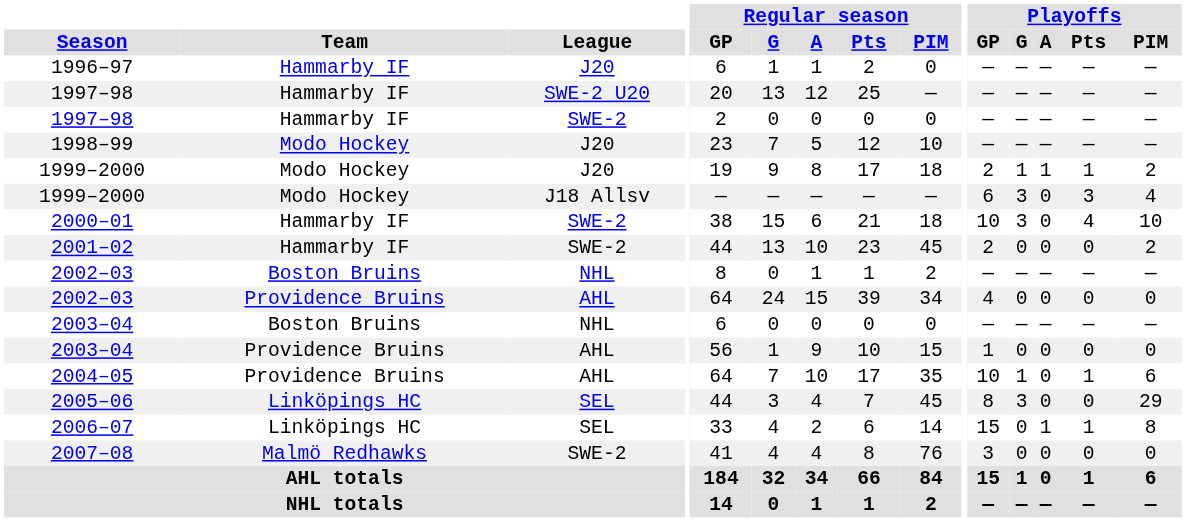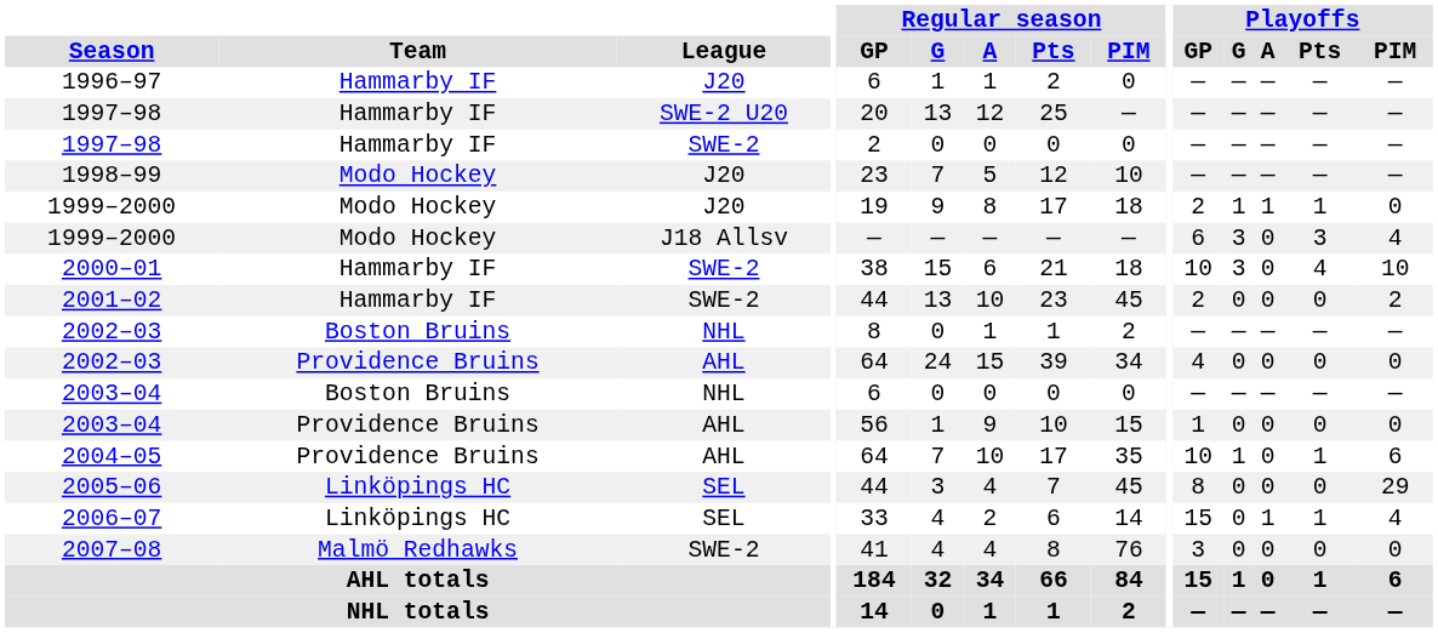1999–2000 / J20 | Playoffs / PIM: 2 -> 0
2005–06 | Playoffs / G: 3 -> 0
2006–07 | Playoffs / PIM: 8 -> 4
